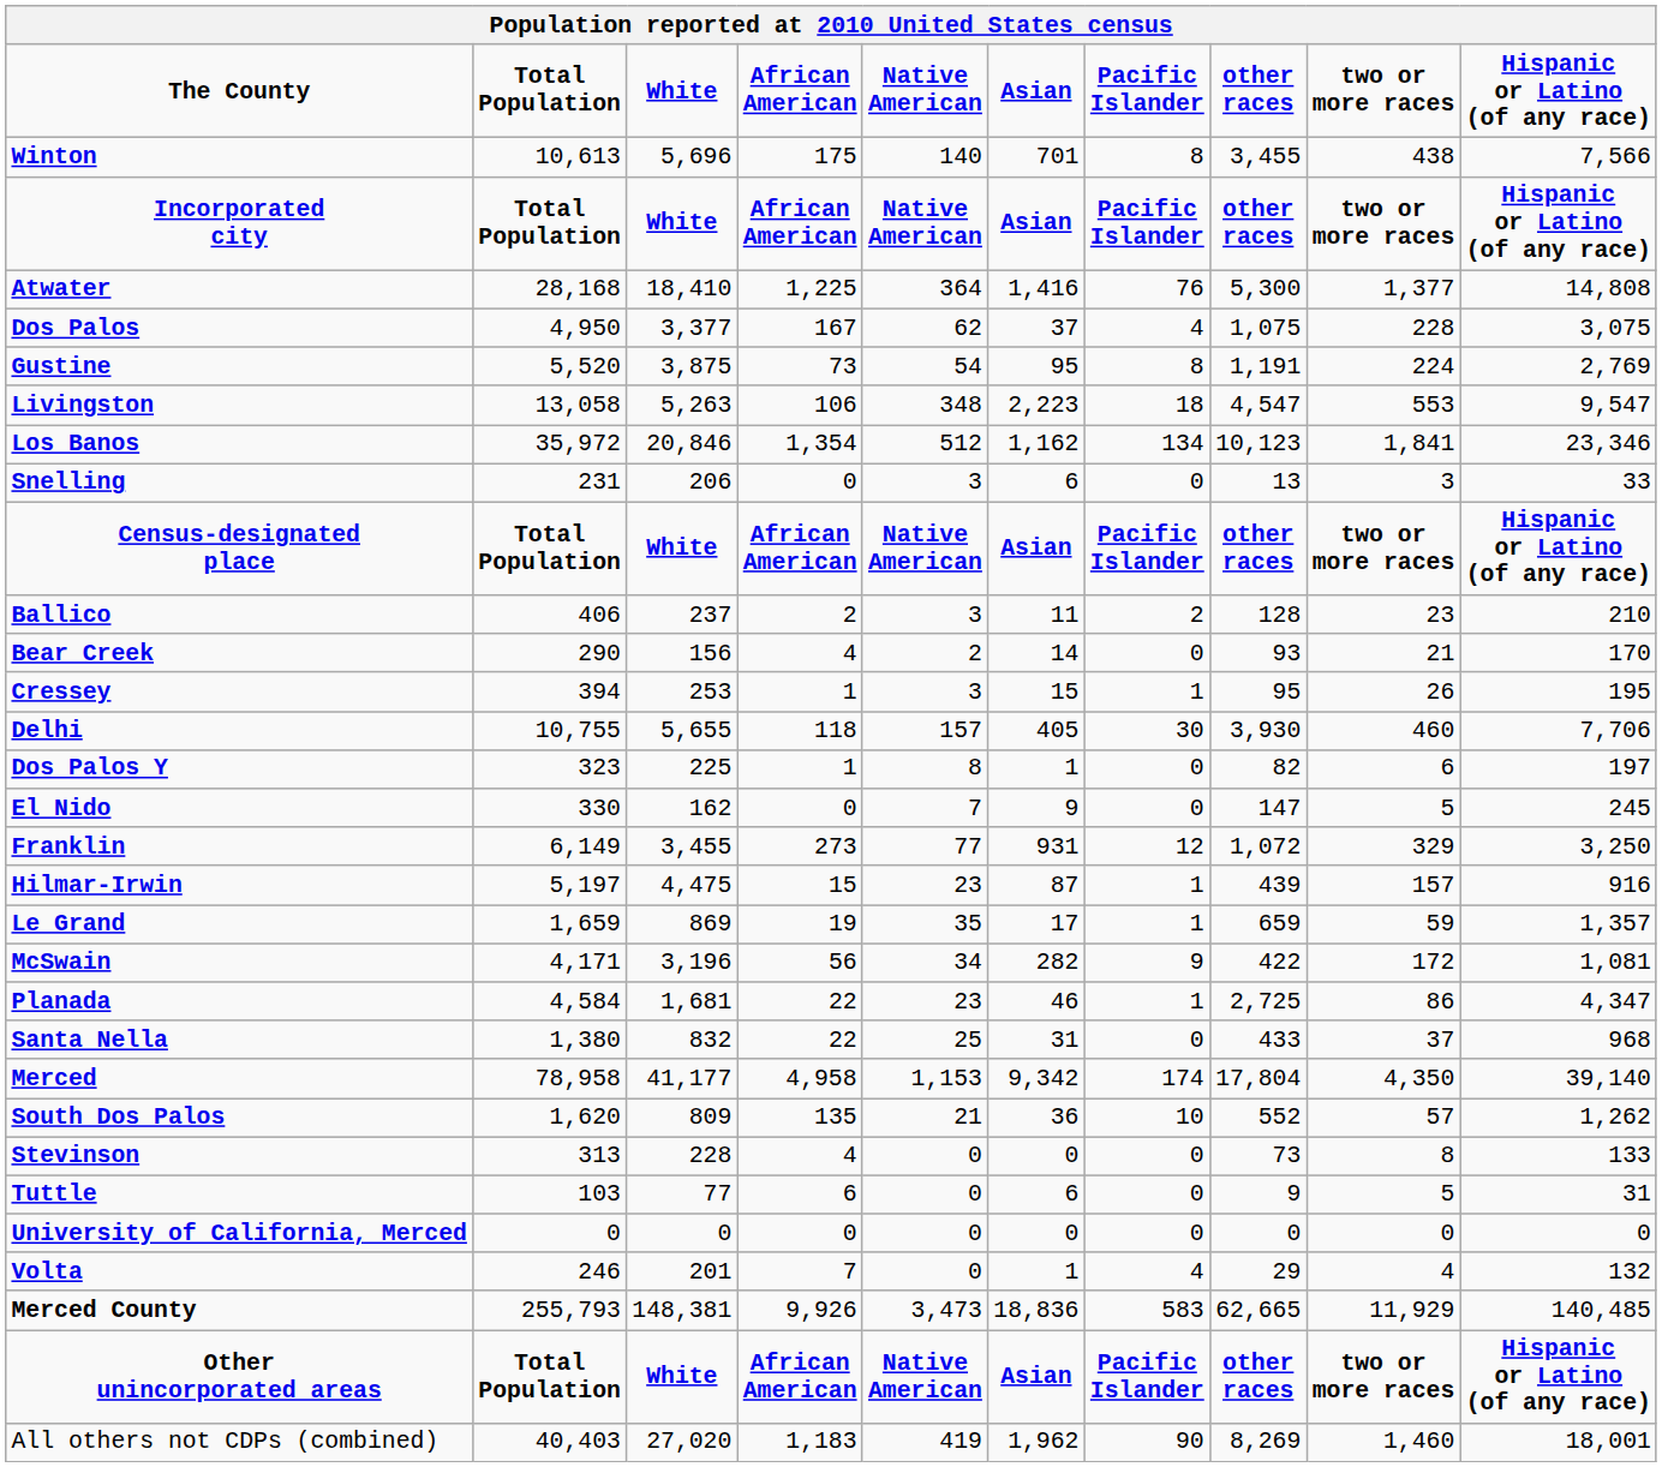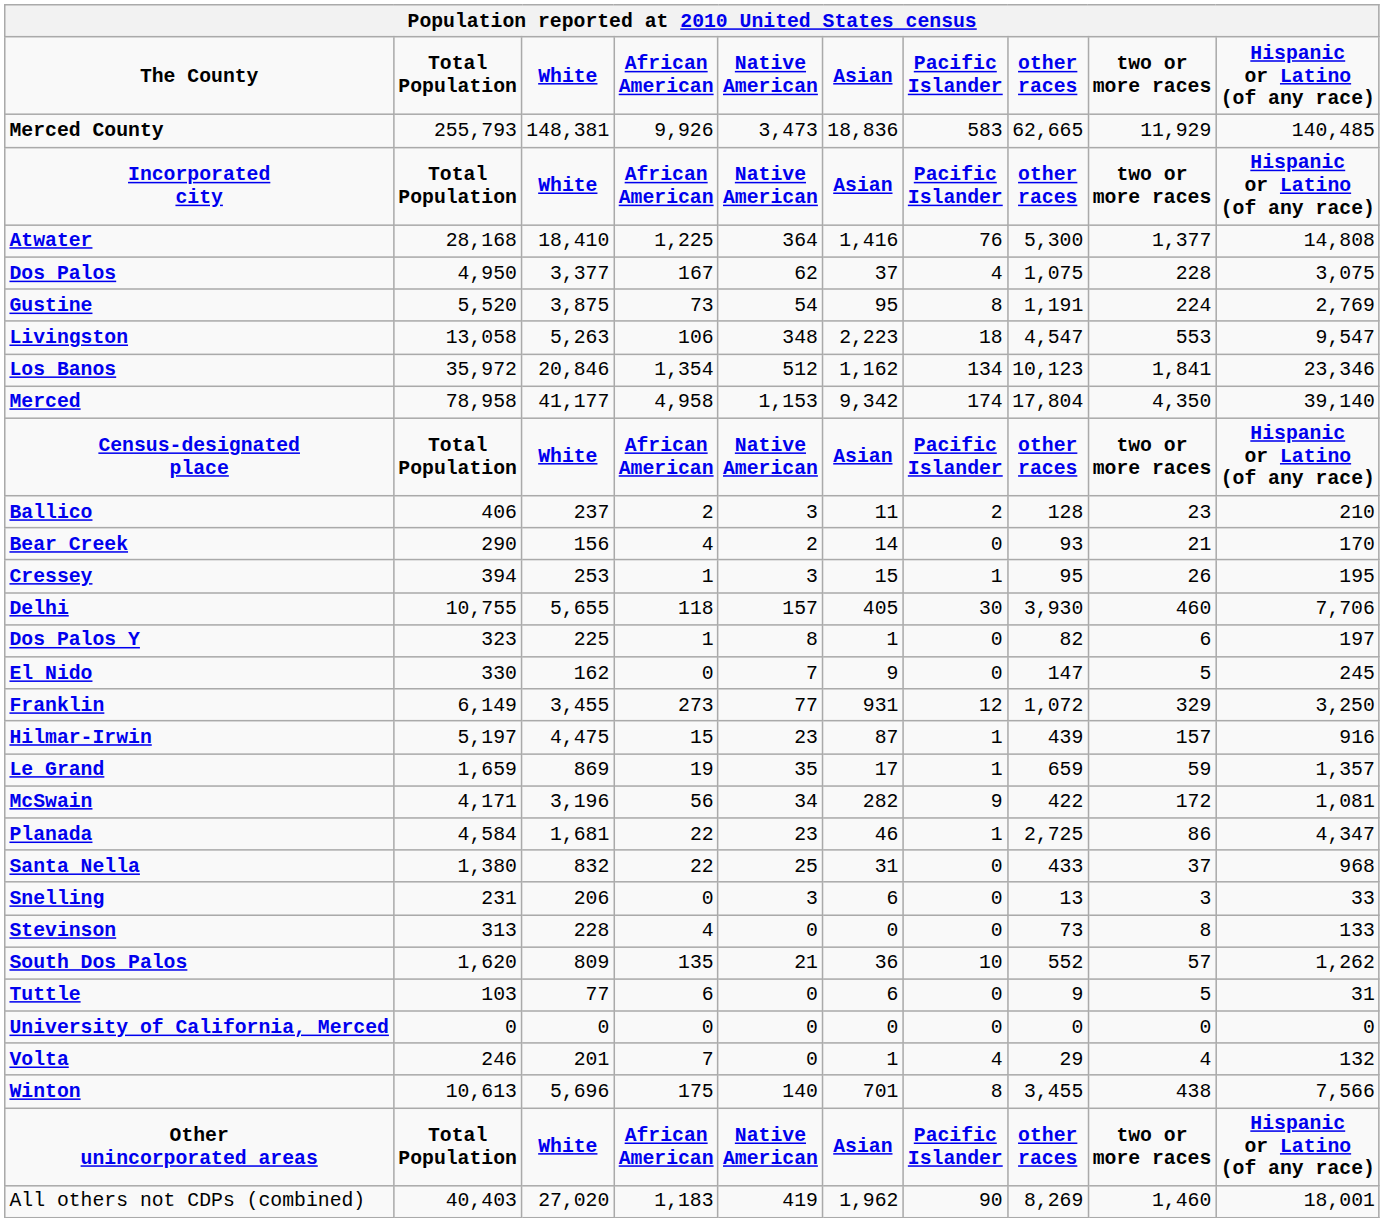rows swapped: Merced County <-> Winton
rows swapped: Merced <-> Snelling
rows swapped: South Dos Palos <-> Stevinson
